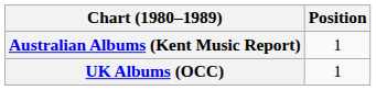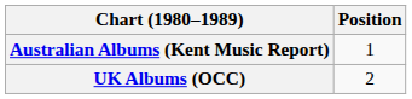UK Albums (OCC) | Position: 1 -> 2
